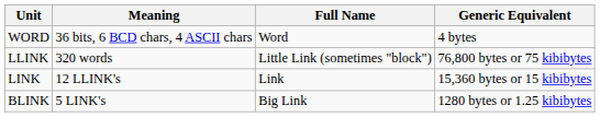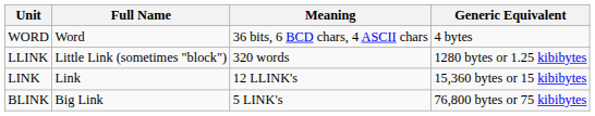columns swapped: Full Name <-> Meaning
LLINK | Generic Equivalent: 76,800 bytes or 75 kibibytes -> 1280 bytes or 1.25 kibibytes
BLINK | Generic Equivalent: 1280 bytes or 1.25 kibibytes -> 76,800 bytes or 75 kibibytes
